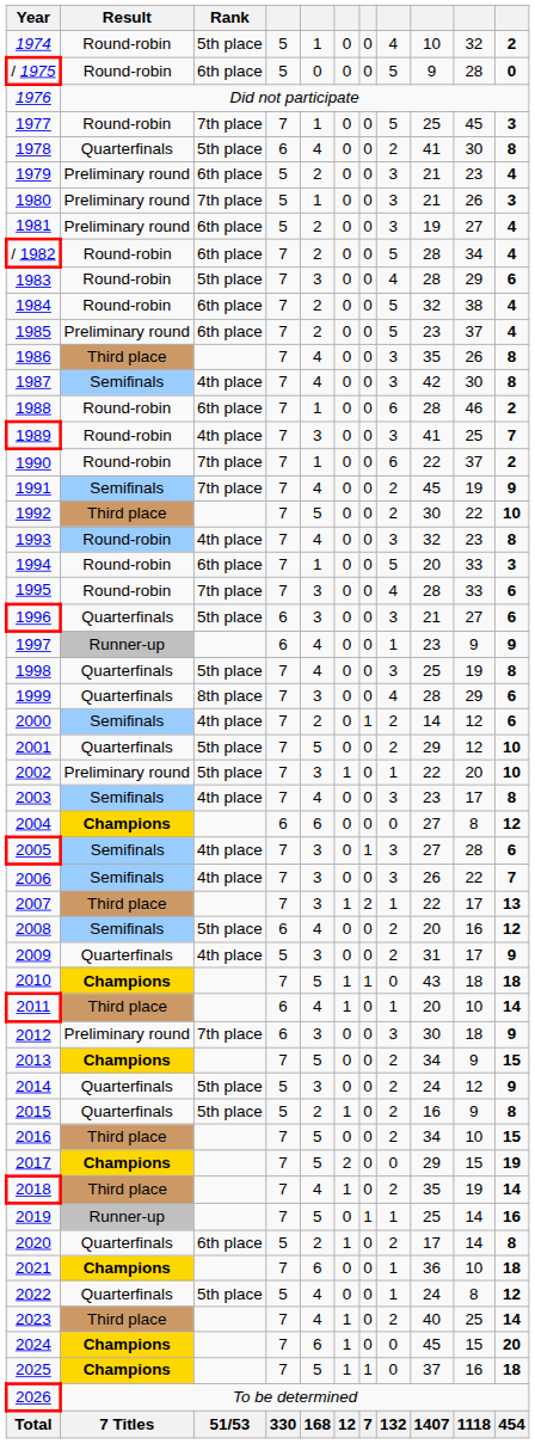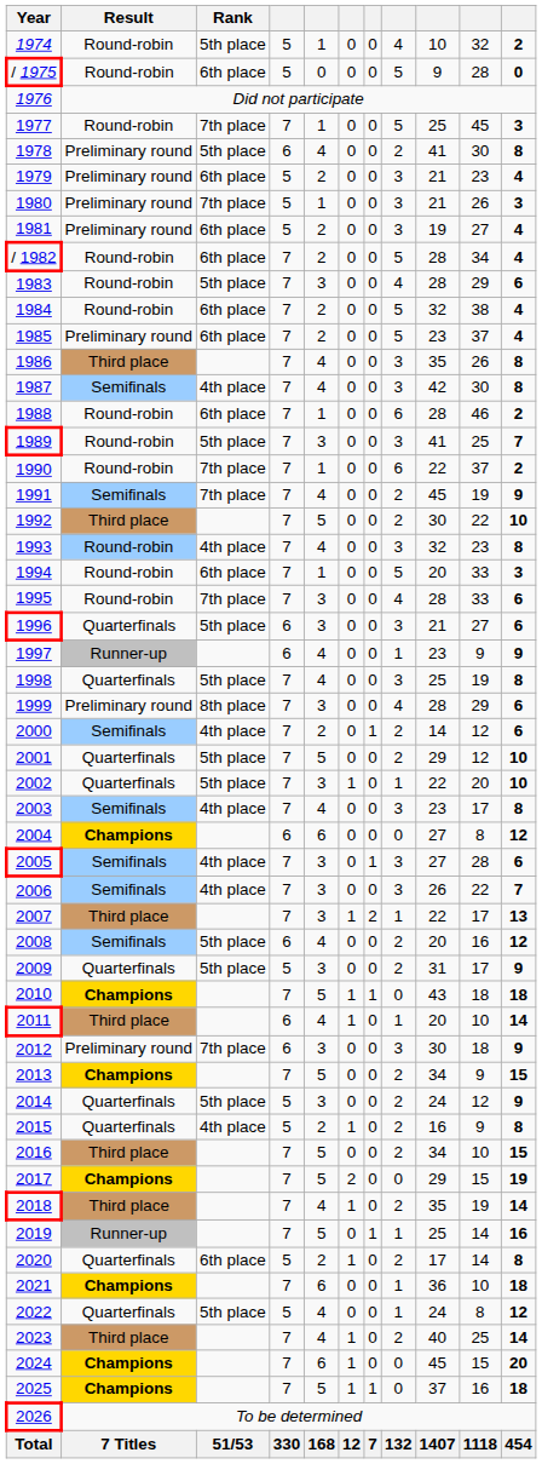1978 | Result: Quarterfinals -> Preliminary round
1989 | Rank: 4th place -> 5th place
1999 | Result: Quarterfinals -> Preliminary round
2002 | Result: Preliminary round -> Quarterfinals
2009 | Rank: 4th place -> 5th place
2015 | Rank: 5th place -> 4th place
